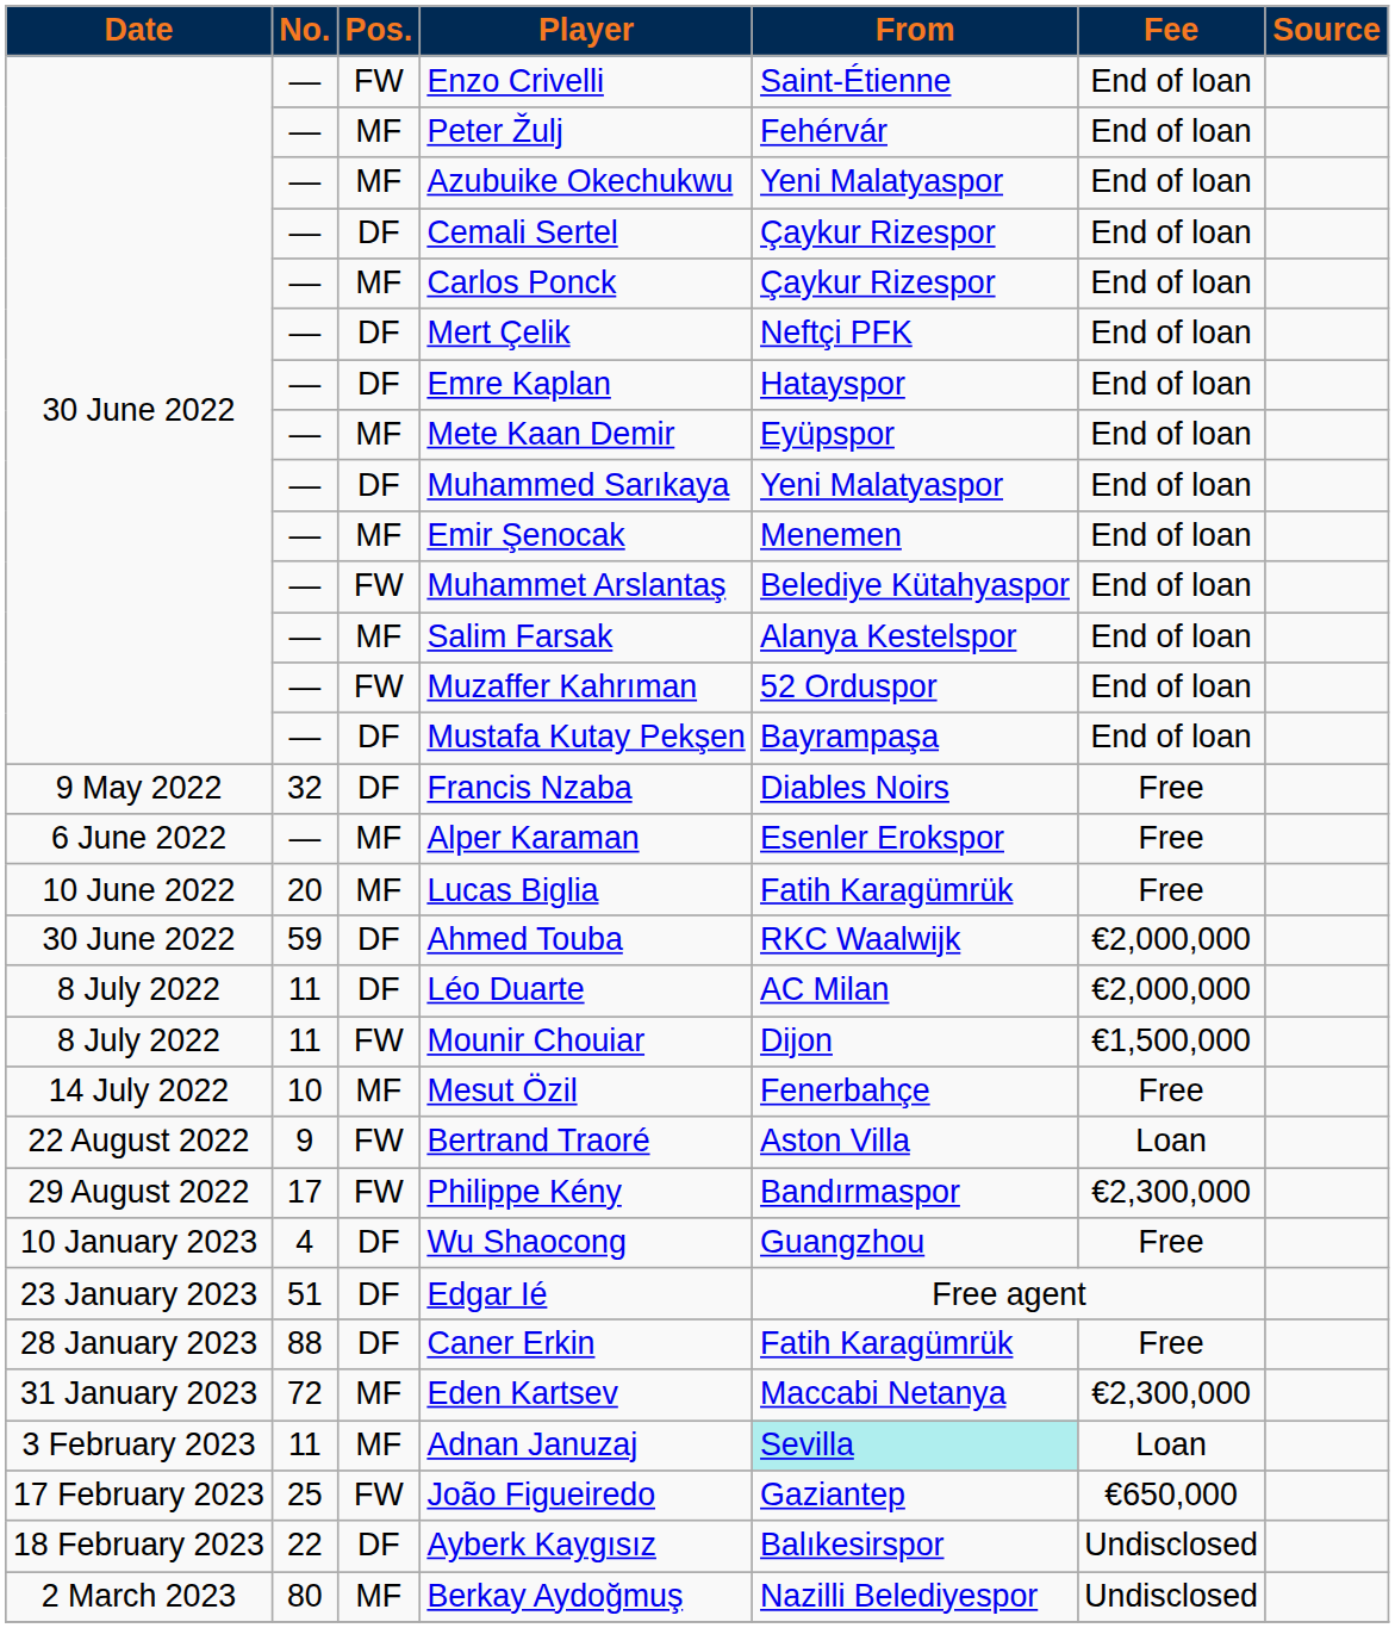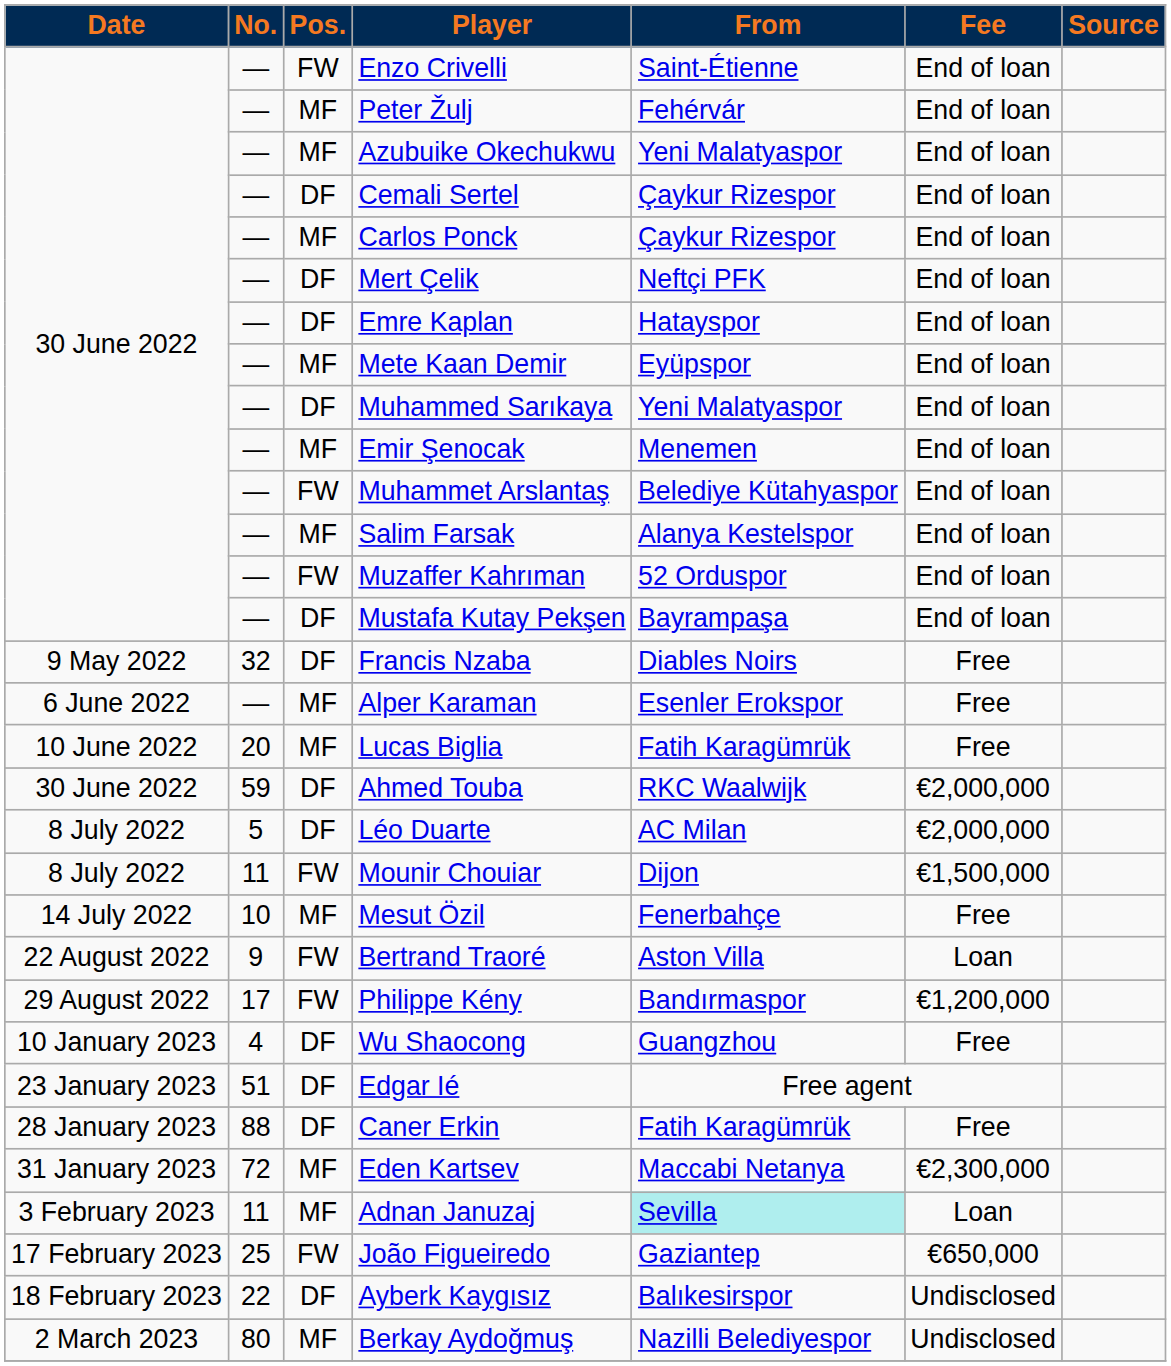Léo Duarte | No.: 11 -> 5
Philippe Kény | Fee: €2,300,000 -> €1,200,000
